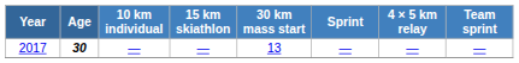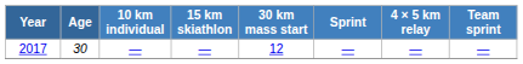2017 | Age: bold -> normal
2017 | 30 km mass start: 13 -> 12
